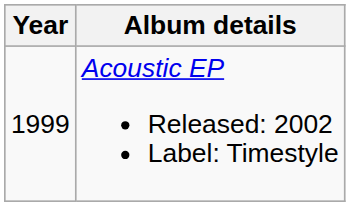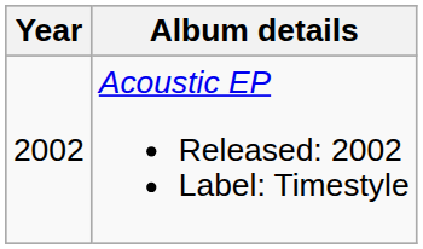Acoustic EP Released: 2002 Label: Timestyle | Year: 1999 -> 2002
